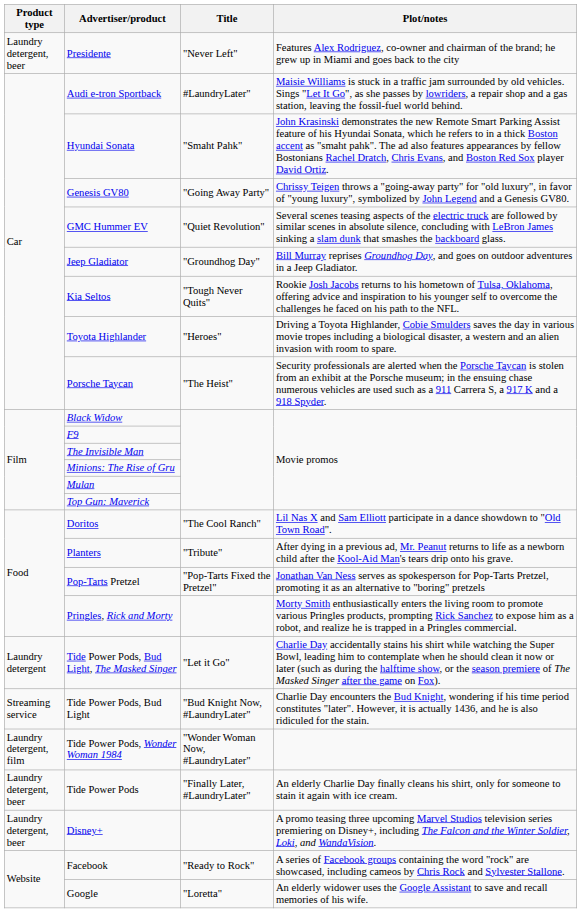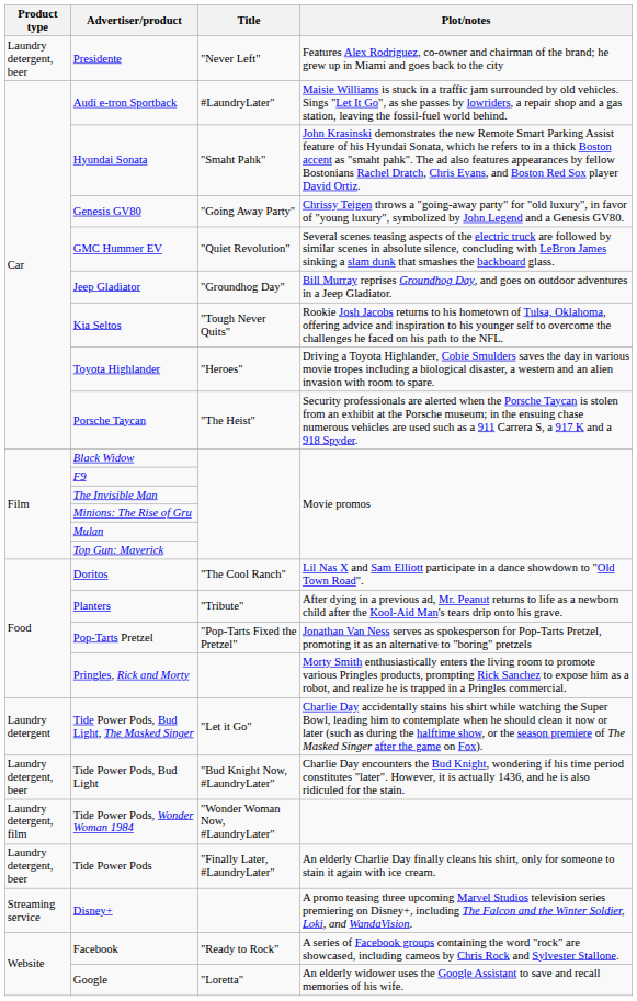Tide Power Pods, Bud Light | Product type: Streaming service -> Laundry detergent, beer
Disney+ | Product type: Laundry detergent, beer -> Streaming service
